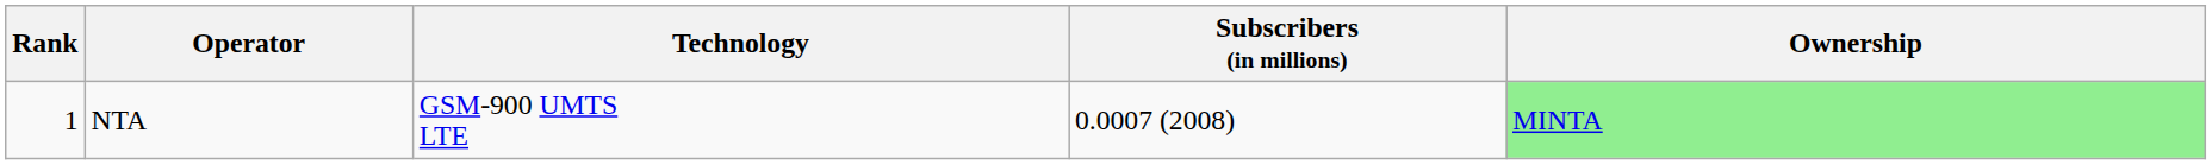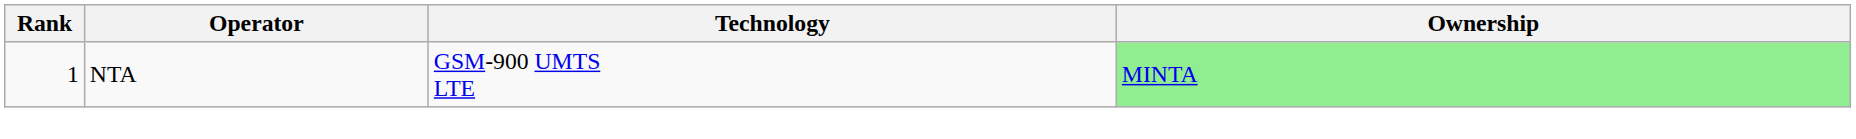- column: Subscribers (in millions) | 0.0007 (2008)
